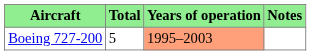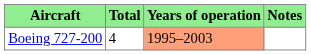Boeing 727-200 | Total: 5 -> 4
